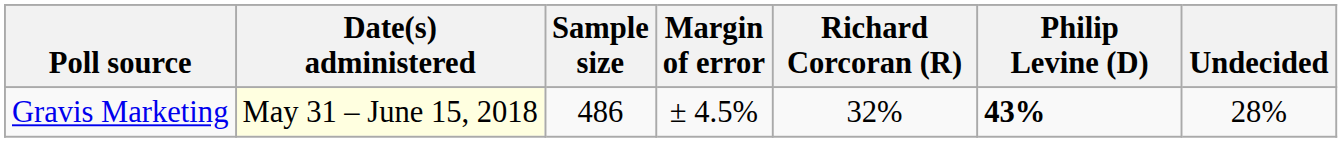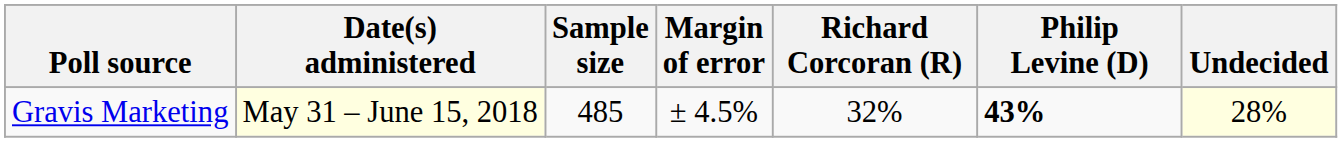Gravis Marketing | Sample size: 486 -> 485
Gravis Marketing | Undecided: no background -> lightyellow background
